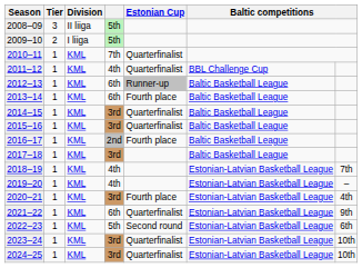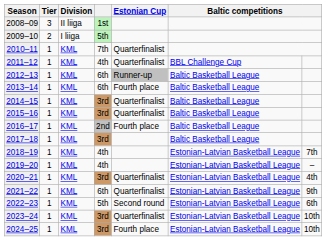2008–09 | column 4: 5th -> 1st
2020–21 | Estonian Cup: Fourth place -> Quarterfinalist
2024–25 | Estonian Cup: Quarterfinalist -> Fourth place
